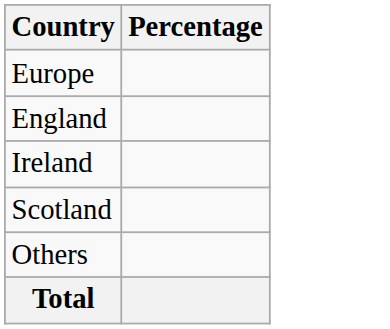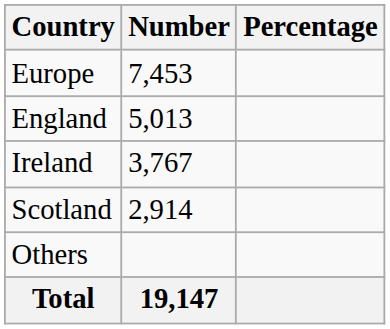+ column: Number | 7,453 | 5,013 | 3,767 | 2,914 | 19,147
